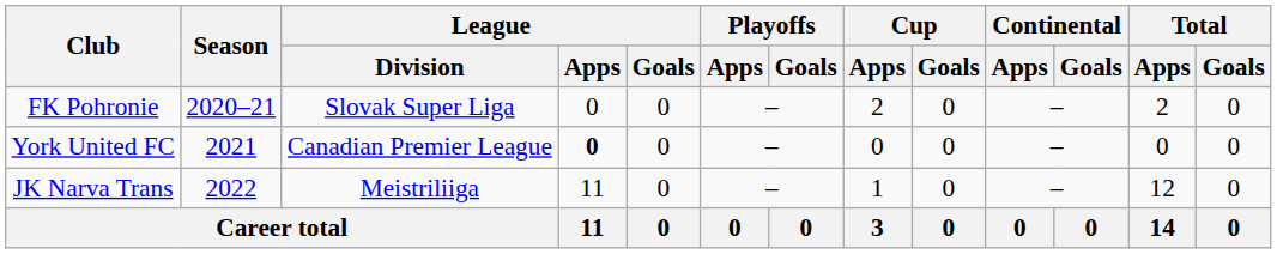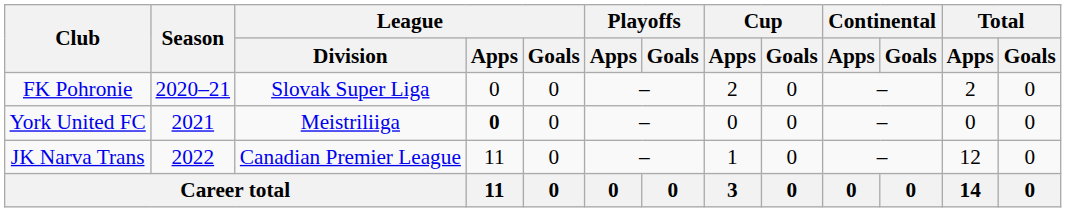York United FC | League / Division: Canadian Premier League -> Meistriliiga
JK Narva Trans | League / Division: Meistriliiga -> Canadian Premier League
